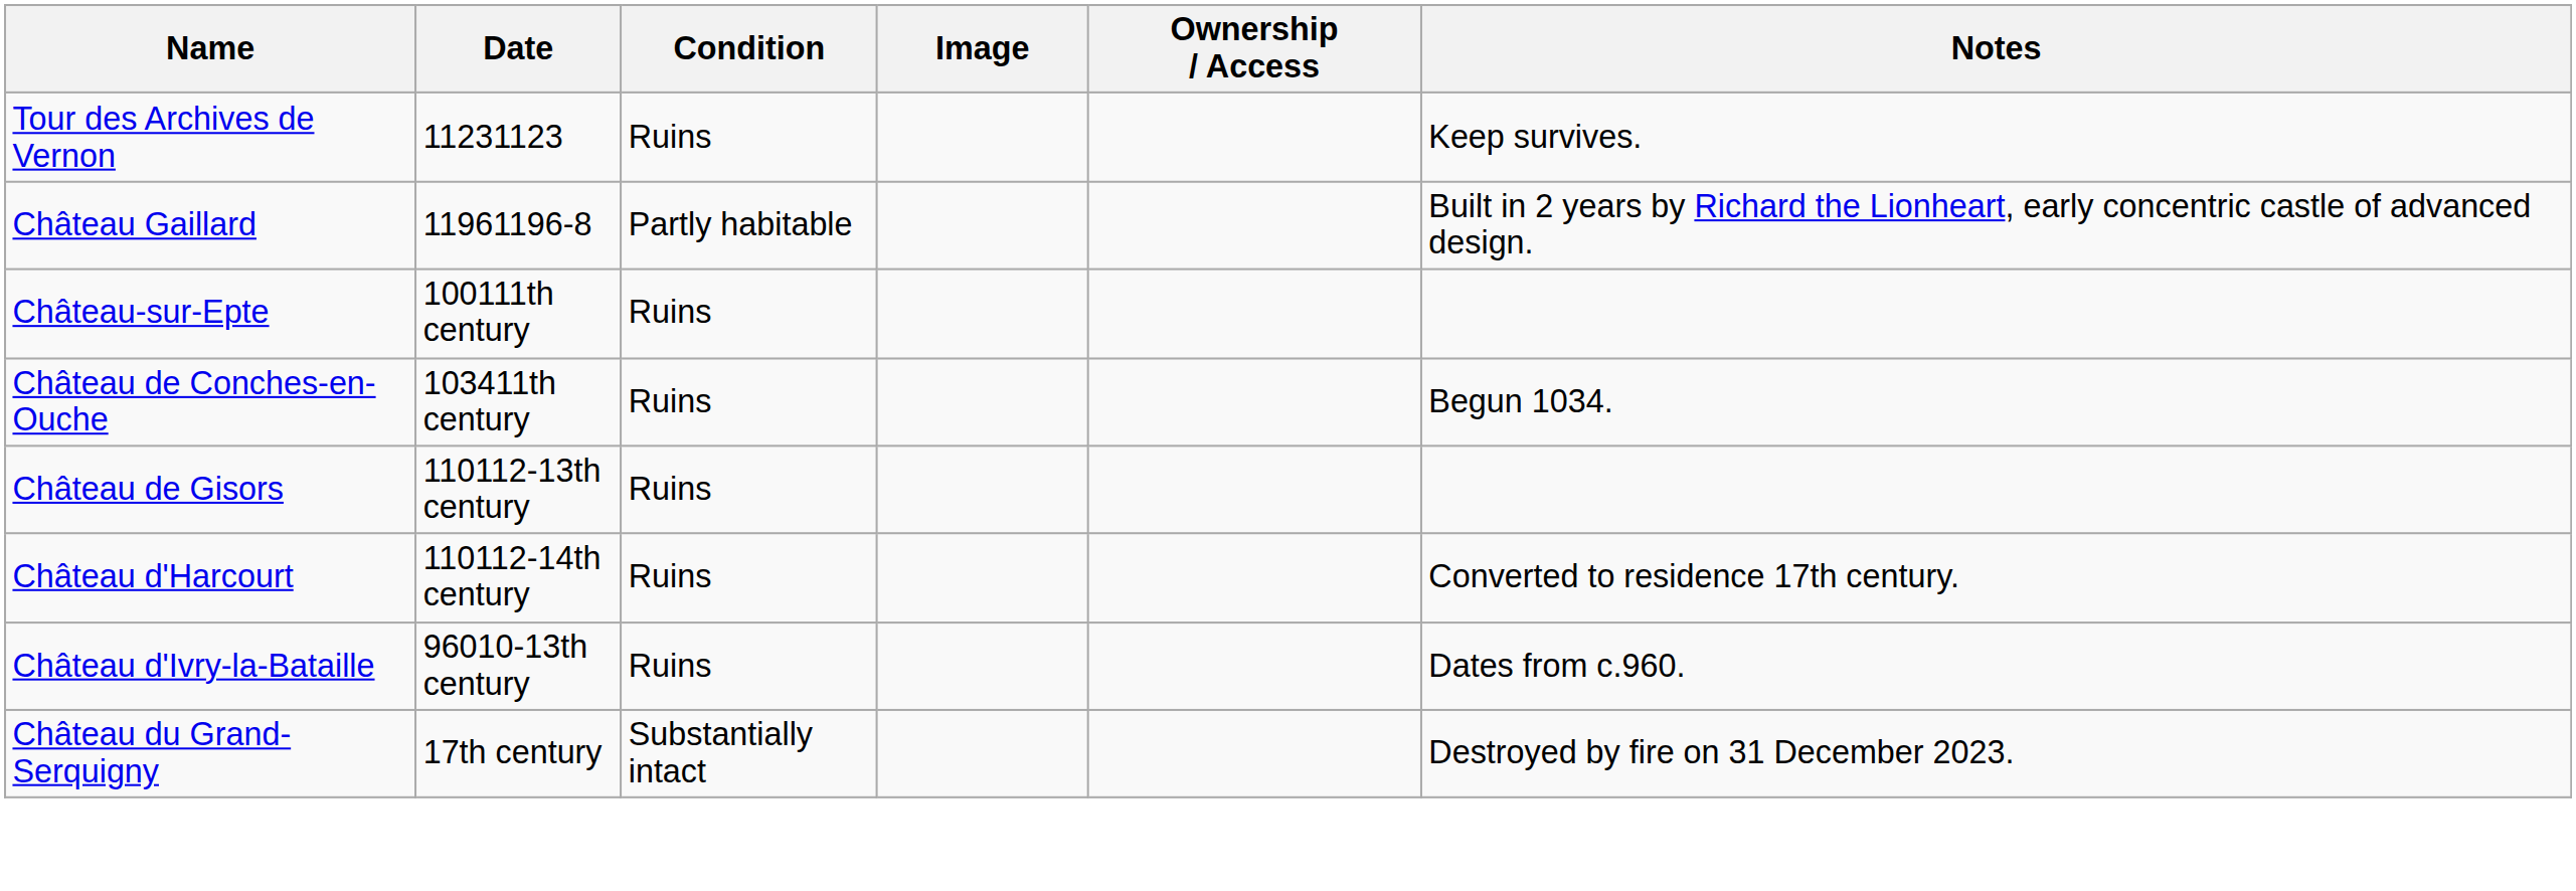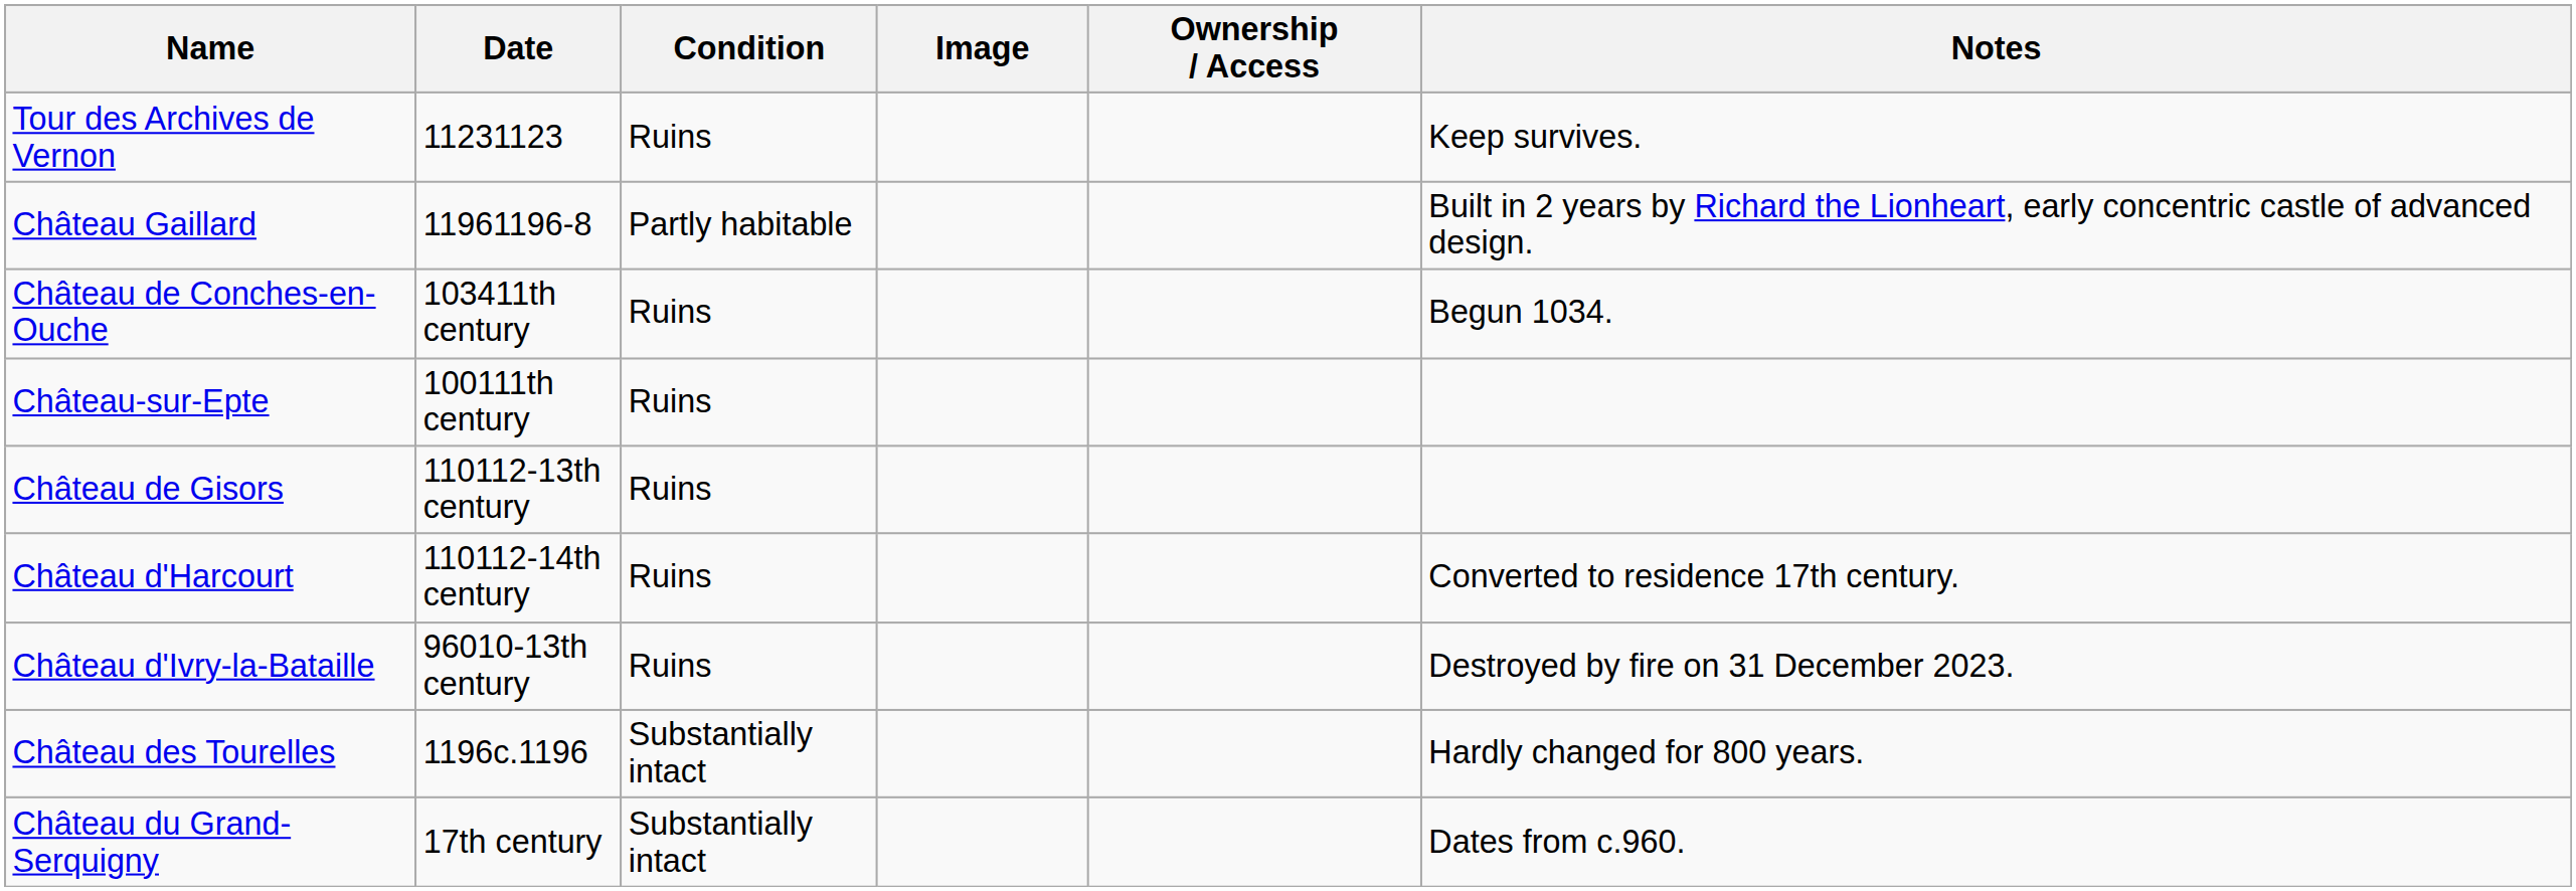rows swapped: Château-sur-Epte <-> Château de Conches-en-Ouche
Château d'Ivry-la-Bataille | Notes: Dates from c.960. -> Destroyed by fire on 31 December 2023.
+ row: Château des Tourelles | 1196c.1196 | Substantially intact | Hardly changed for 800 years.
Château du Grand-Serquigny | Notes: Destroyed by fire on 31 December 2023. -> Dates from c.960.
